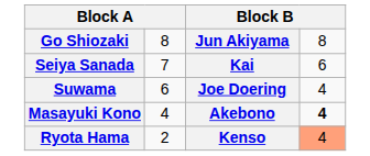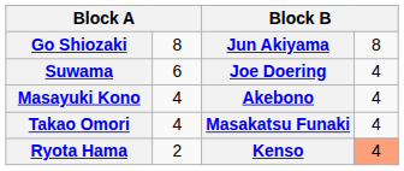- row: Seiya Sanada | 7 | Kai | 6
Masayuki Kono | column 4: bold -> normal
+ row: Takao Omori | 4 | Masakatsu Funaki | 4
